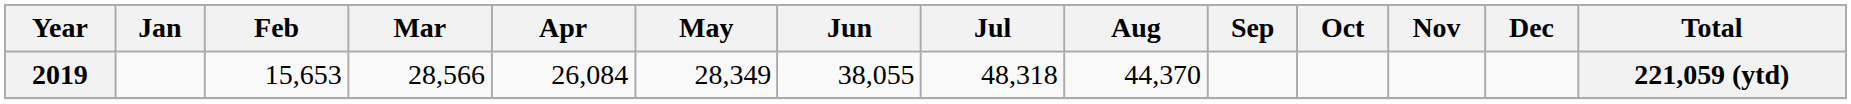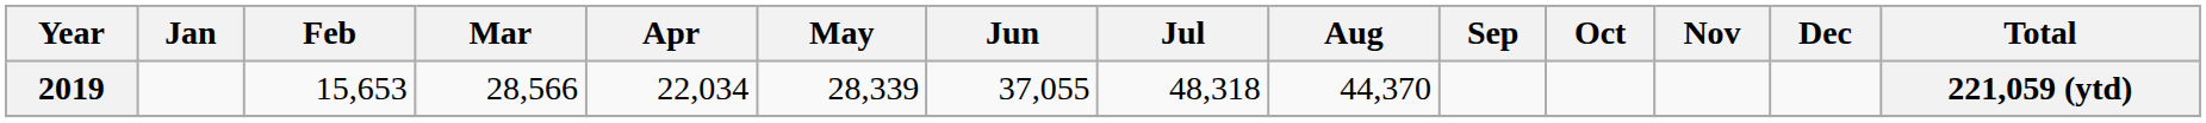2019 | Apr: 26,084 -> 22,034
2019 | May: 28,349 -> 28,339
2019 | Jun: 38,055 -> 37,055
